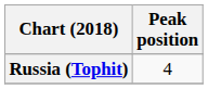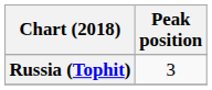Russia (Tophit) | Peak position: 4 -> 3
